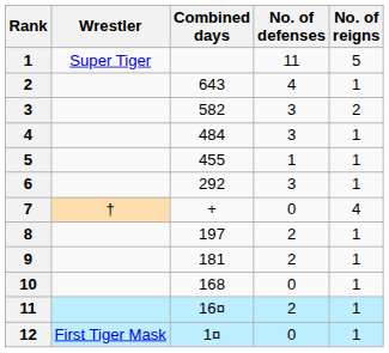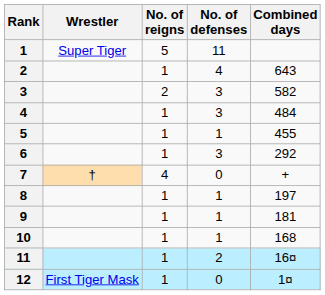columns swapped: No. of reigns <-> Combined days
8 | No. of defenses: 2 -> 1
9 | No. of defenses: 2 -> 1
10 | No. of defenses: 0 -> 1
